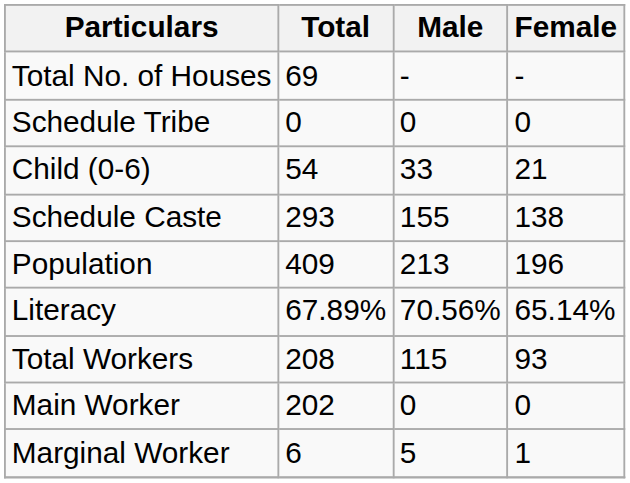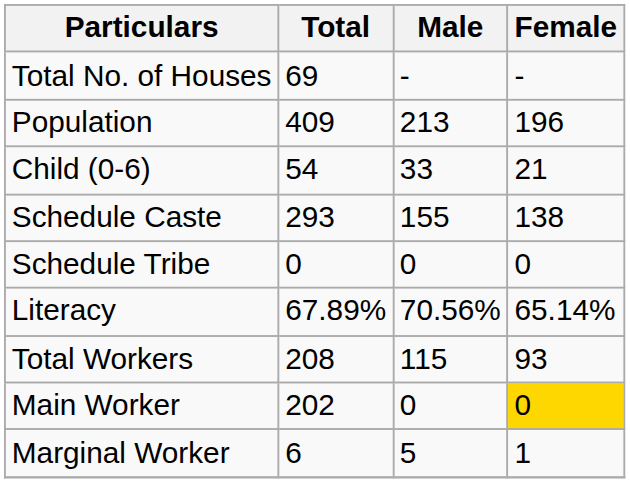rows swapped: Population <-> Schedule Tribe
Main Worker | Female: no background -> gold background
